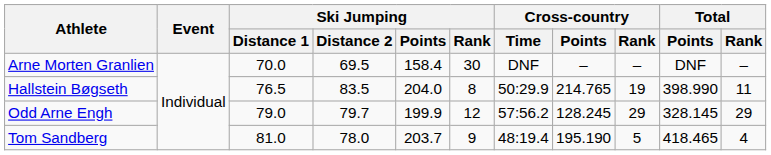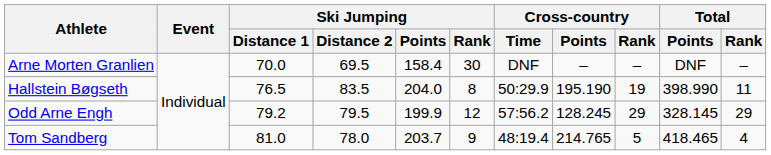Hallstein Bøgseth | Cross-country / Points: 214.765 -> 195.190
Odd Arne Engh | Ski Jumping / Distance 1: 79.0 -> 79.2
Odd Arne Engh | Ski Jumping / Distance 2: 79.7 -> 79.5
Tom Sandberg | Cross-country / Points: 195.190 -> 214.765
